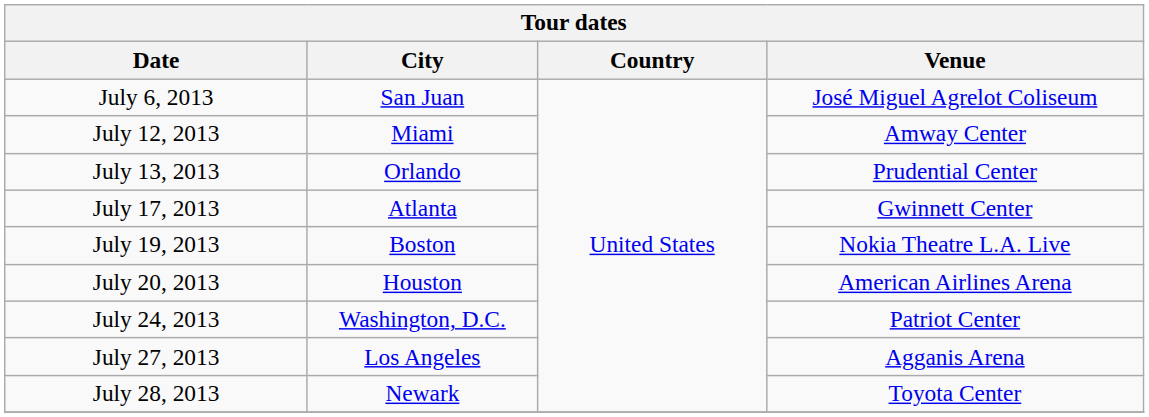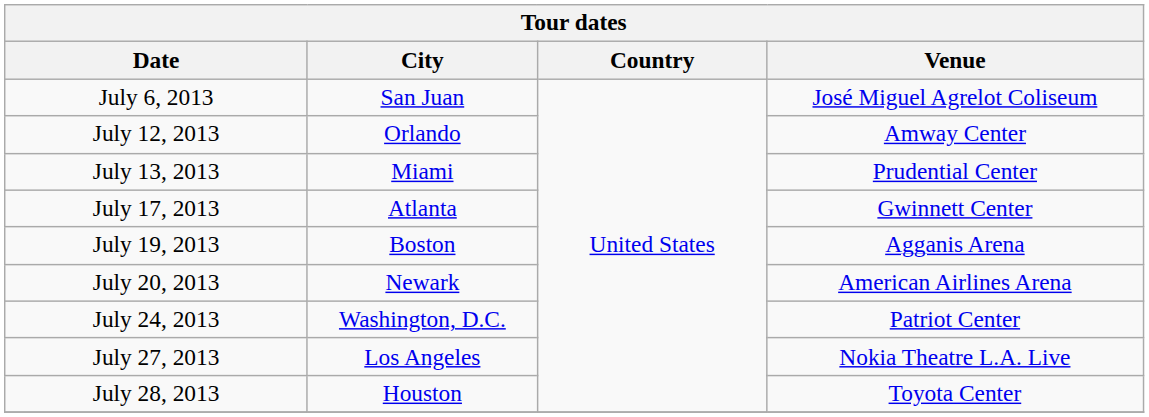July 12, 2013 | City: Miami -> Orlando
July 13, 2013 | City: Orlando -> Miami
July 19, 2013 | Venue: Nokia Theatre L.A. Live -> Agganis Arena
July 20, 2013 | City: Houston -> Newark
July 27, 2013 | Venue: Agganis Arena -> Nokia Theatre L.A. Live
July 28, 2013 | City: Newark -> Houston
